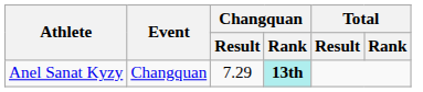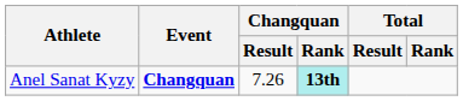Anel Sanat Kyzy | Event: normal -> bold
Anel Sanat Kyzy | Changquan / Result: 7.29 -> 7.26
